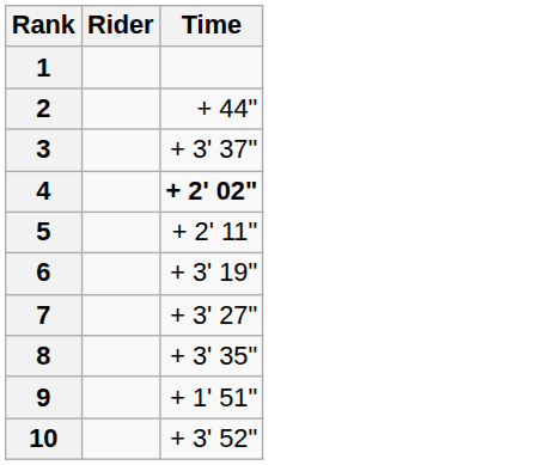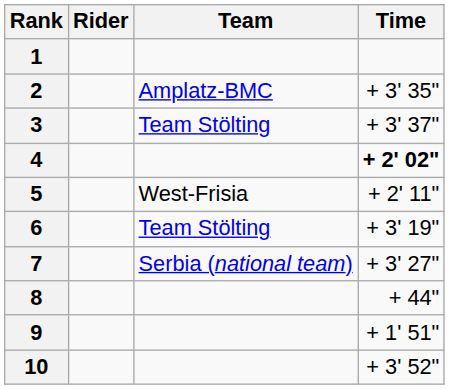+ column: Team | Amplatz-BMC | Team Stölting | West-Frisia | Team Stölting | Serbia (national team)
2 | Time: + 44" -> + 3' 35"
8 | Time: + 3' 35" -> + 44"
